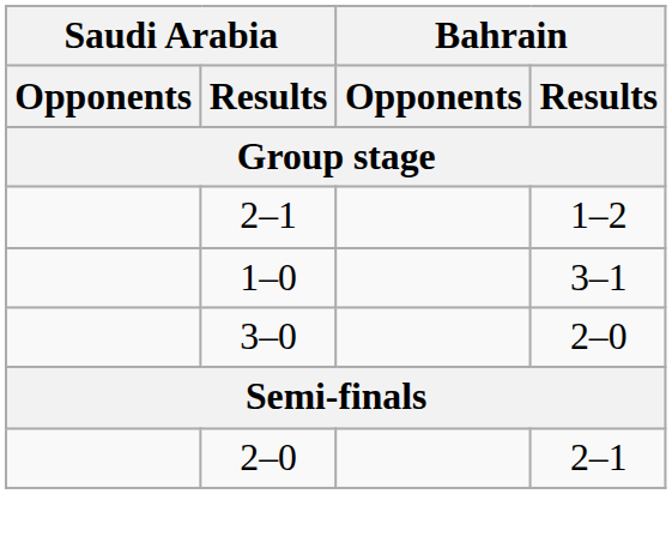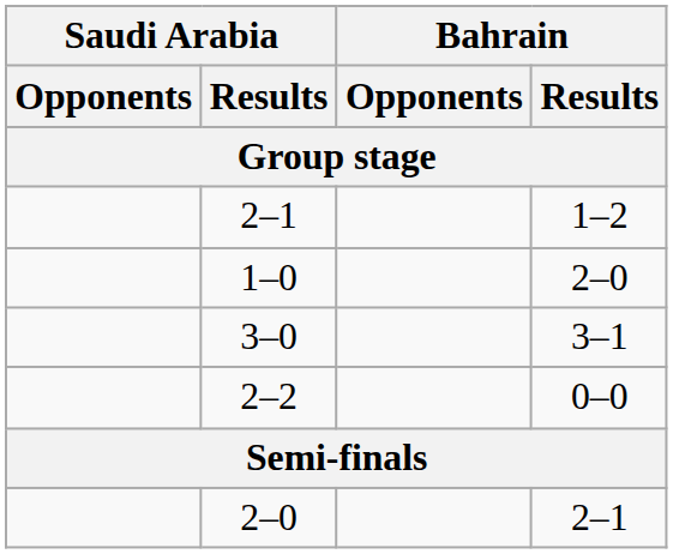1–0 | Bahrain / Results: 3–1 -> 2–0
3–0 | Bahrain / Results: 2–0 -> 3–1
+ row: 2–2 | 0–0
